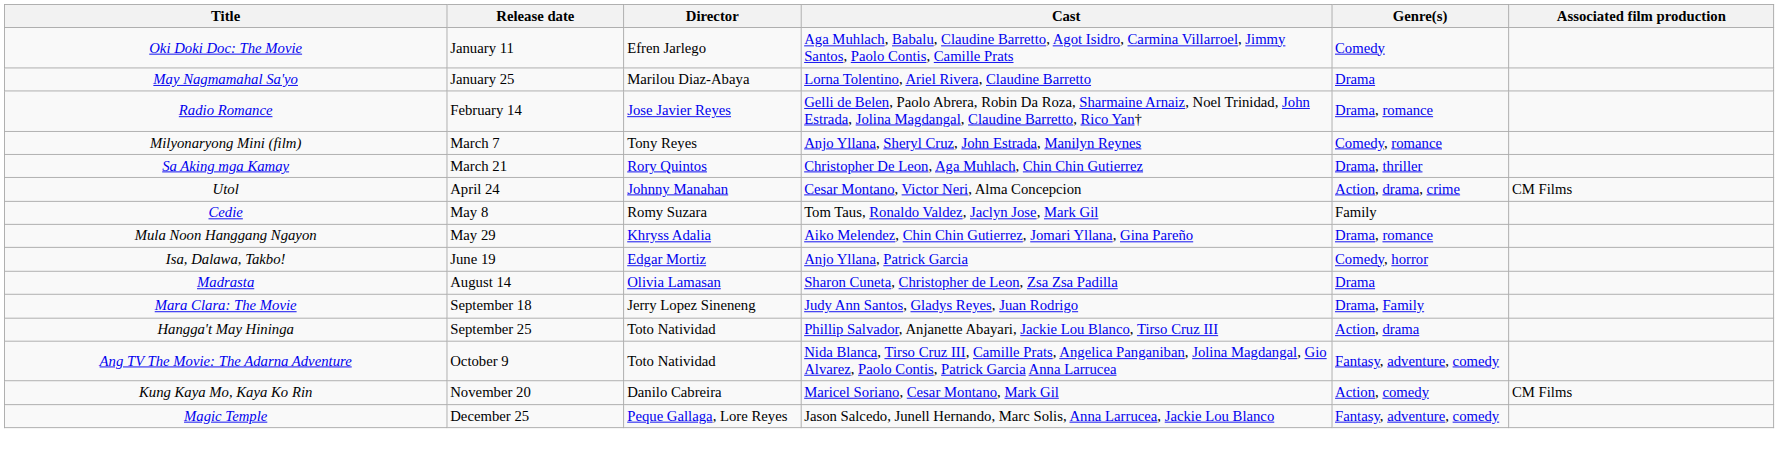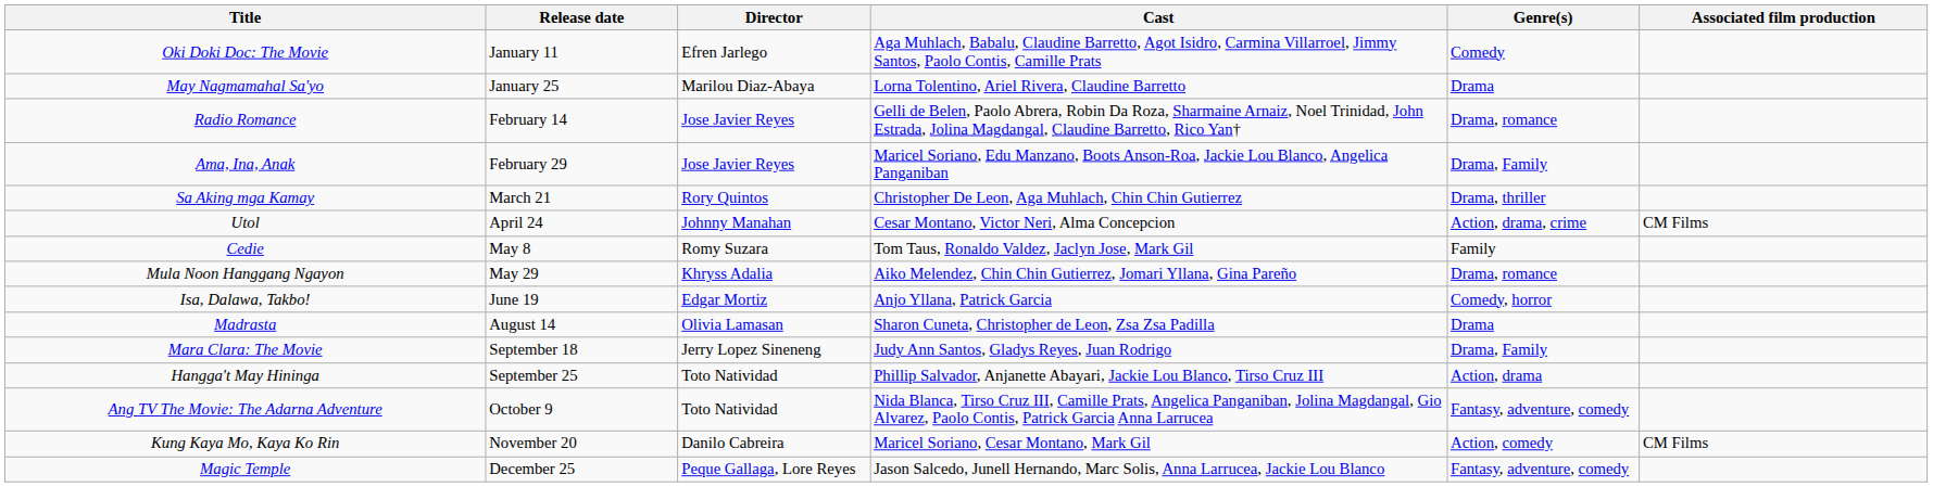+ row: Ama, Ina, Anak | February 29 | Jose Javier Reyes | Maricel Soriano, Edu Manzano, Boots Anson-Roa, Jackie Lou Blanco, Angelica Panganiban | Drama, Family
- row: Milyonaryong Mini (film) | March 7 | Tony Reyes | Anjo Yllana, Sheryl Cruz, John Estrada, Manilyn Reynes | Comedy, romance
